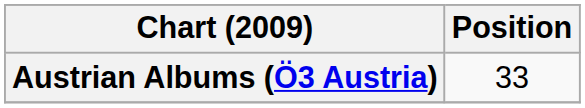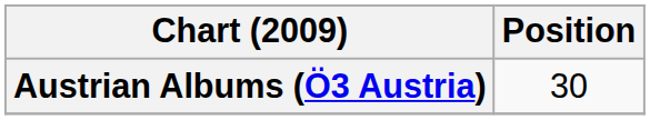Austrian Albums (Ö3 Austria) | Position: 33 -> 30
